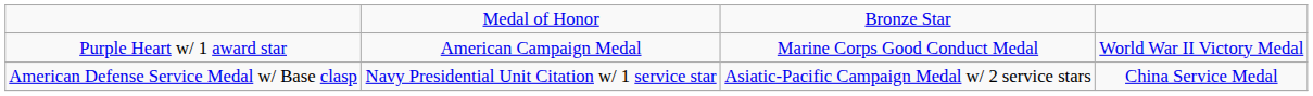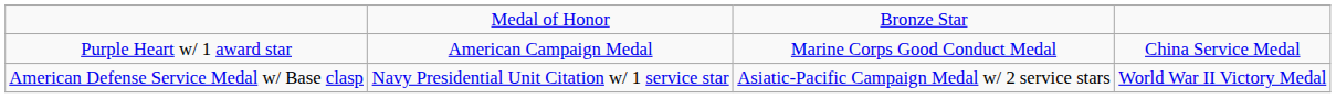Purple Heart w/ 1 award star | column 4: World War II Victory Medal -> China Service Medal
American Defense Service Medal w/ Base clasp | column 4: China Service Medal -> World War II Victory Medal
